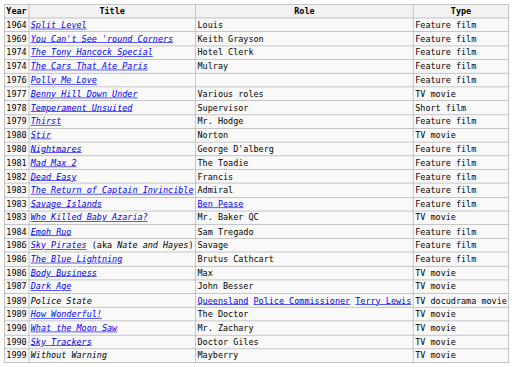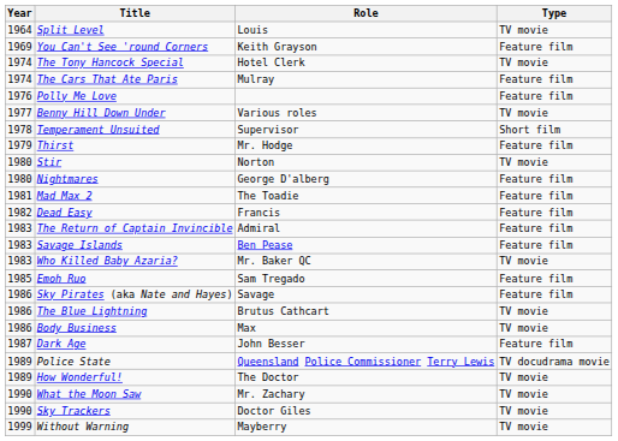Split Level | Type: Feature film -> TV movie
The Tony Hancock Special | Type: Feature film -> TV movie
Emoh Ruo | Year: 1984 -> 1985
The Blue Lightning | Type: Feature film -> TV movie
Dark Age | Type: TV movie -> Feature film
